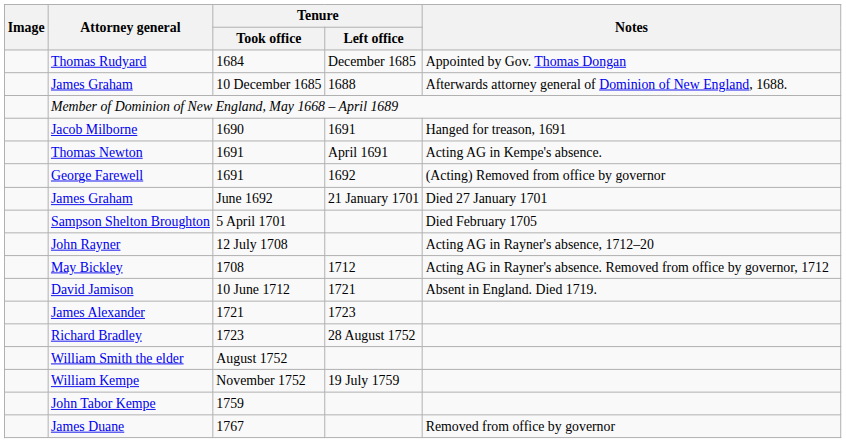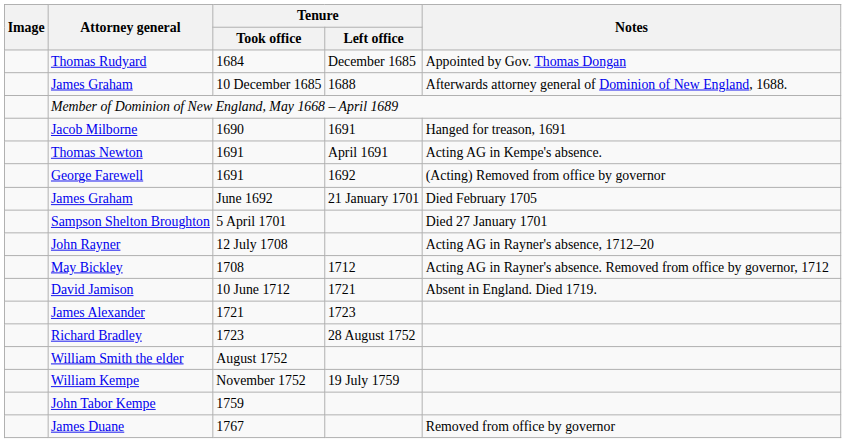James Graham / June 1692 | Notes: Died 27 January 1701 -> Died February 1705
Sampson Shelton Broughton | Notes: Died February 1705 -> Died 27 January 1701
